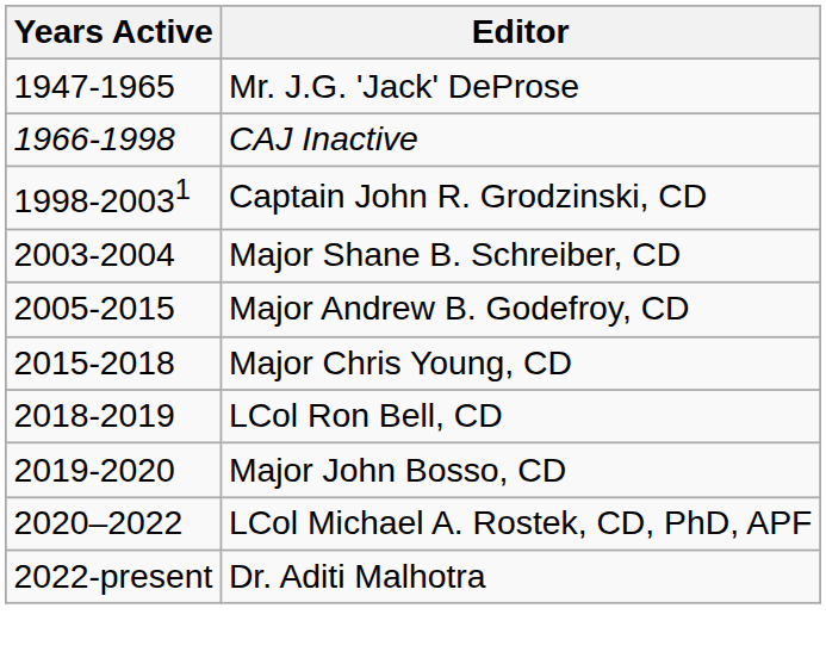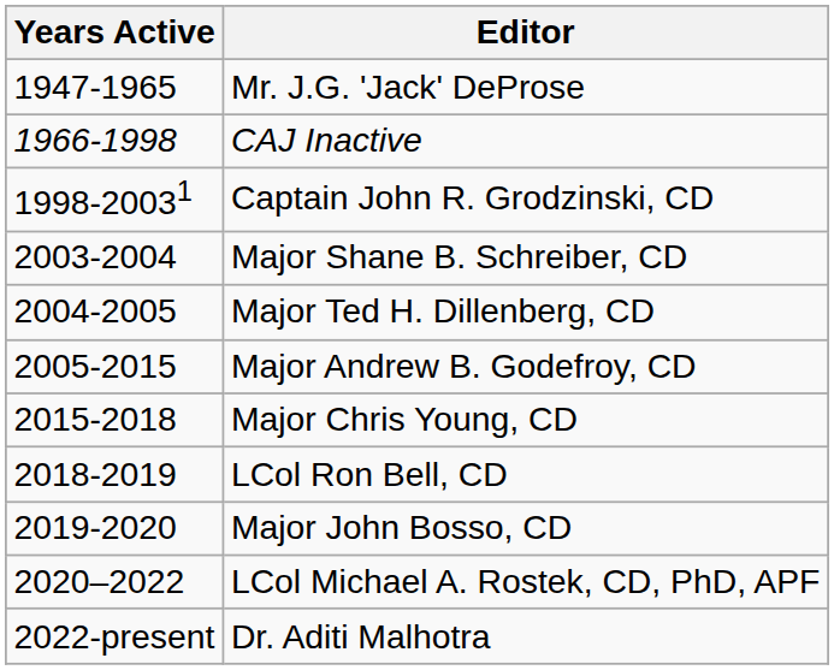+ row: 2004-2005 | Major Ted H. Dillenberg, CD
